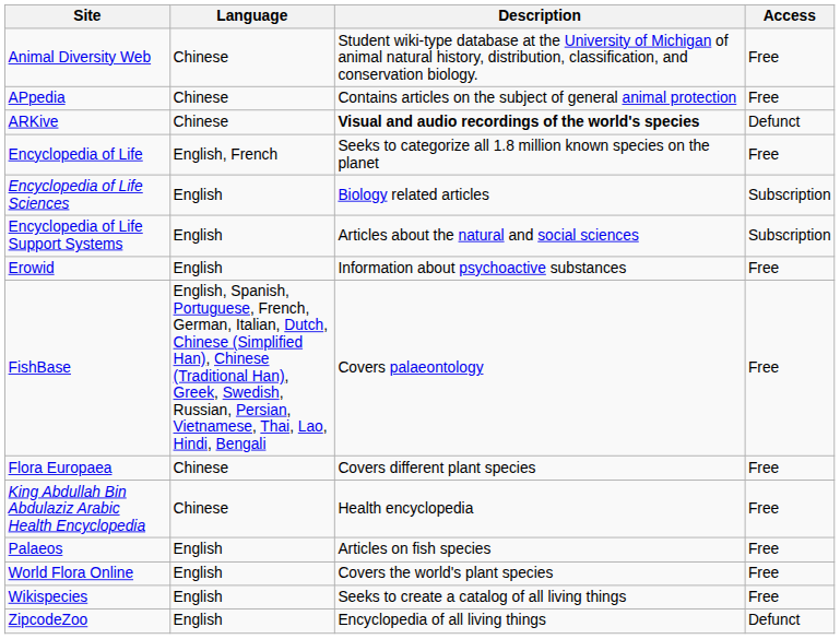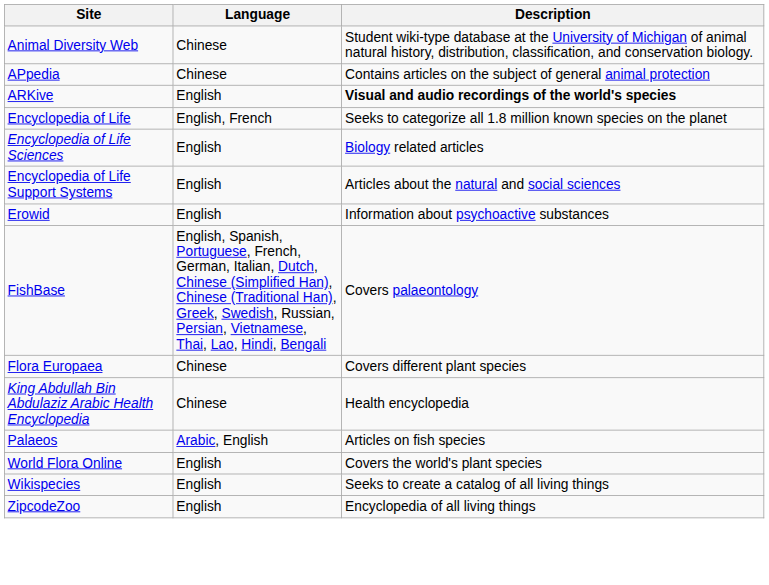- column: Access | Free | Free | Defunct | Free | Subscription | Subscription | Free | Free | Free | Free | Free | Free | Free | Defunct
ARKive | Language: Chinese -> English
Palaeos | Language: English -> Arabic, English
